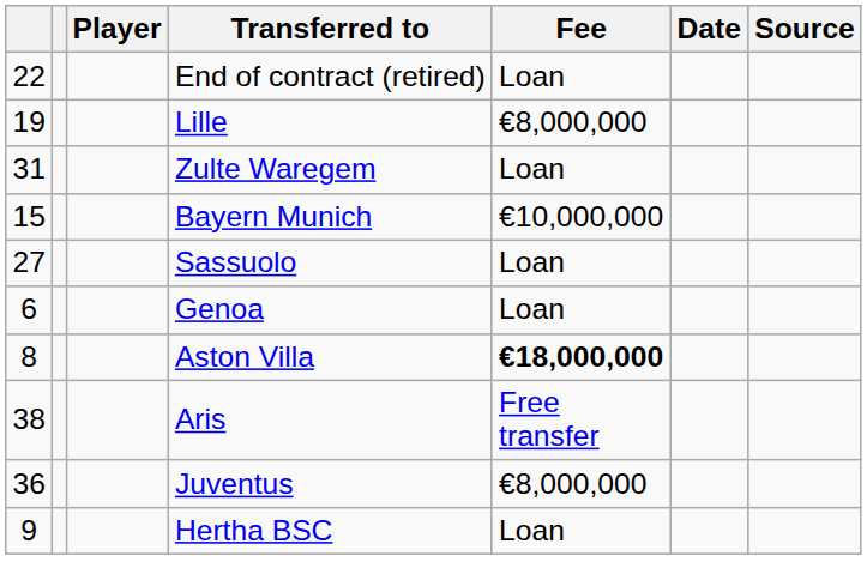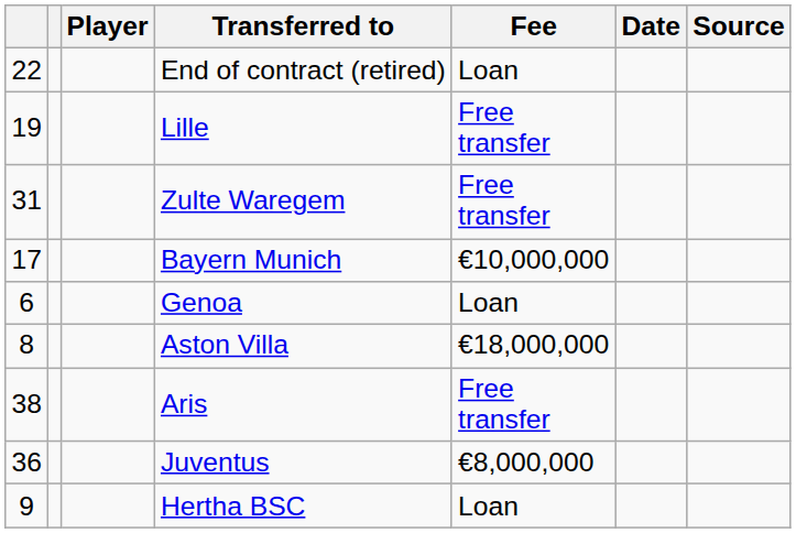Lille | Fee: €8,000,000 -> Free transfer
Zulte Waregem | Fee: Loan -> Free transfer
Bayern Munich | column 1: 15 -> 17
- row: 27 | Sassuolo | Loan
Aston Villa | Fee: bold -> normal
